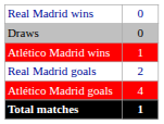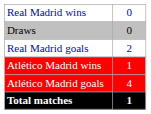rows swapped: Atlético Madrid wins <-> Real Madrid goals
